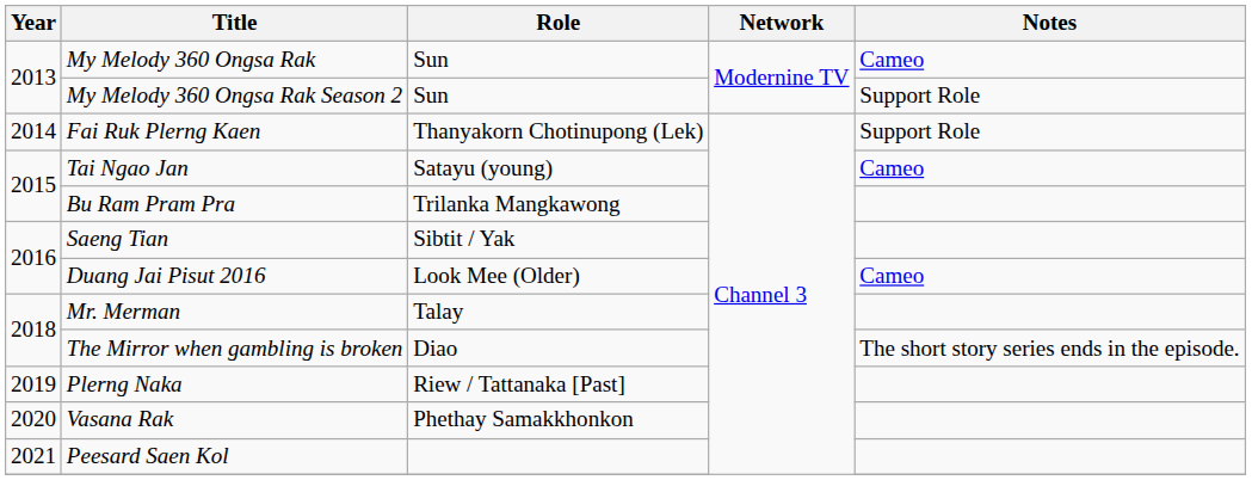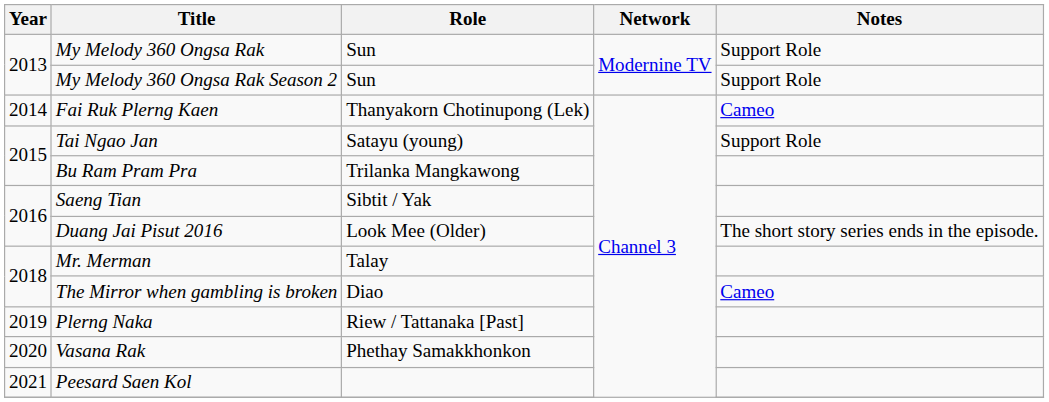My Melody 360 Ongsa Rak | Notes: Cameo -> Support Role
Fai Ruk Plerng Kaen | Notes: Support Role -> Cameo
Tai Ngao Jan | Notes: Cameo -> Support Role
Duang Jai Pisut 2016 | Notes: Cameo -> The short story series ends in the episode.
The Mirror when gambling is broken | Notes: The short story series ends in the episode. -> Cameo
